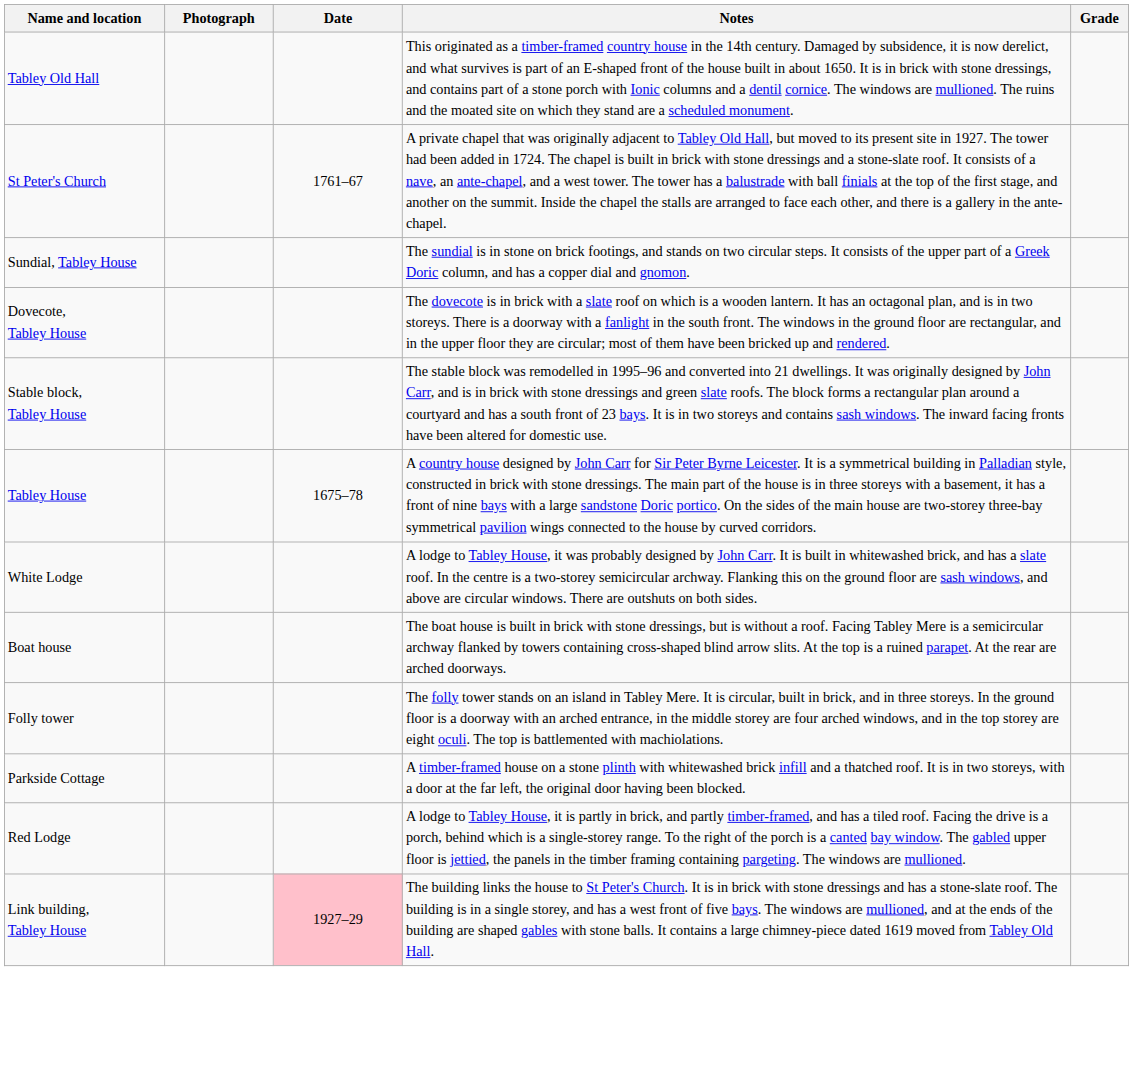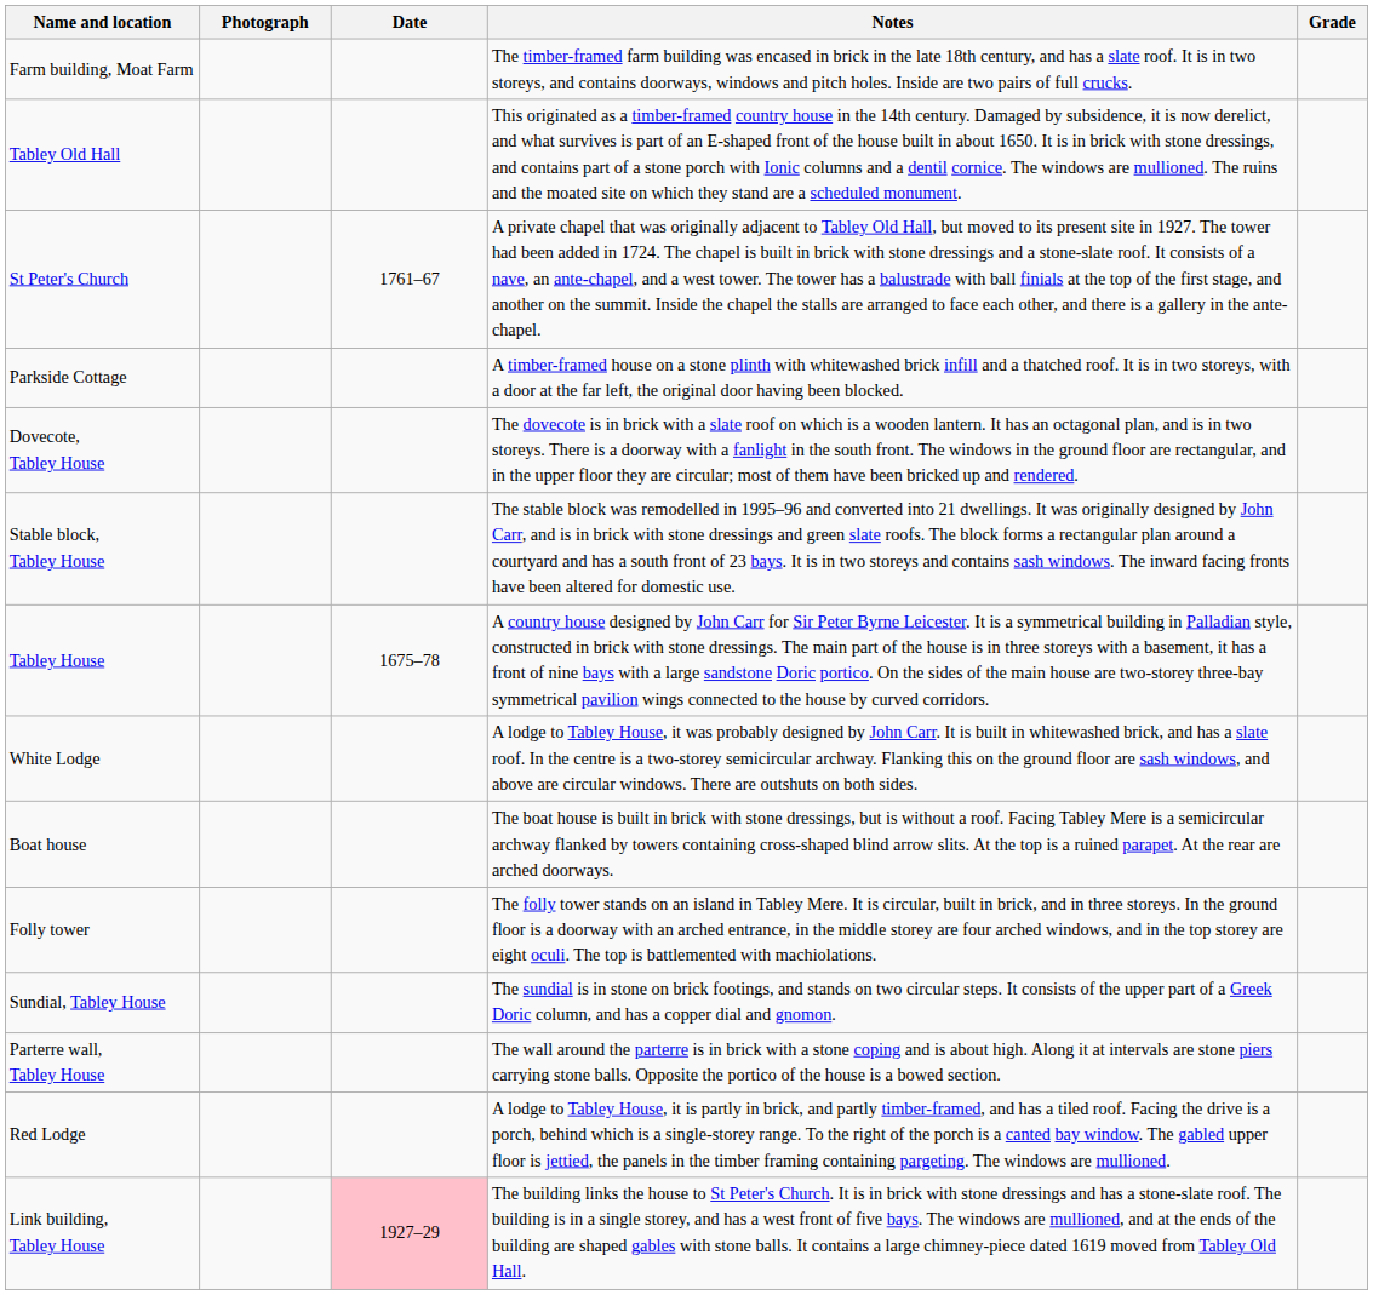+ row: Farm building, Moat Farm | The timber-framed farm building was encased in brick in the late 18th century, and has a slate roof. It is in two storeys, and contains doorways, windows and pitch holes. Inside are two pairs of full crucks.
rows swapped: Parkside Cottage <-> Sundial, Tabley House
+ row: Parterre wall, Tabley House | The wall around the parterre is in brick with a stone coping and is about high. Along it at intervals are stone piers carrying stone balls. Opposite the portico of the house is a bowed section.
